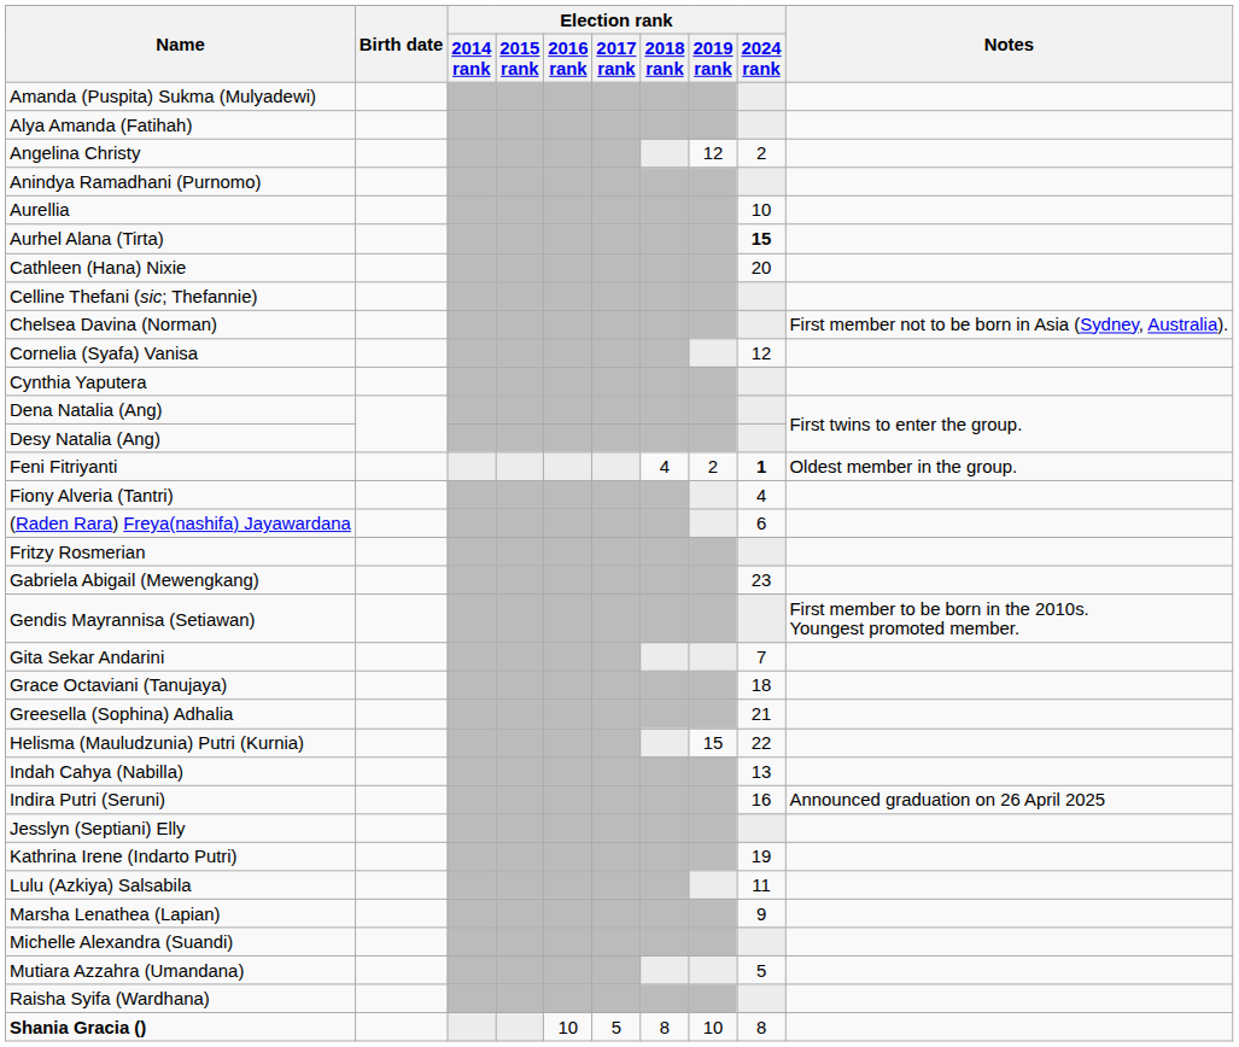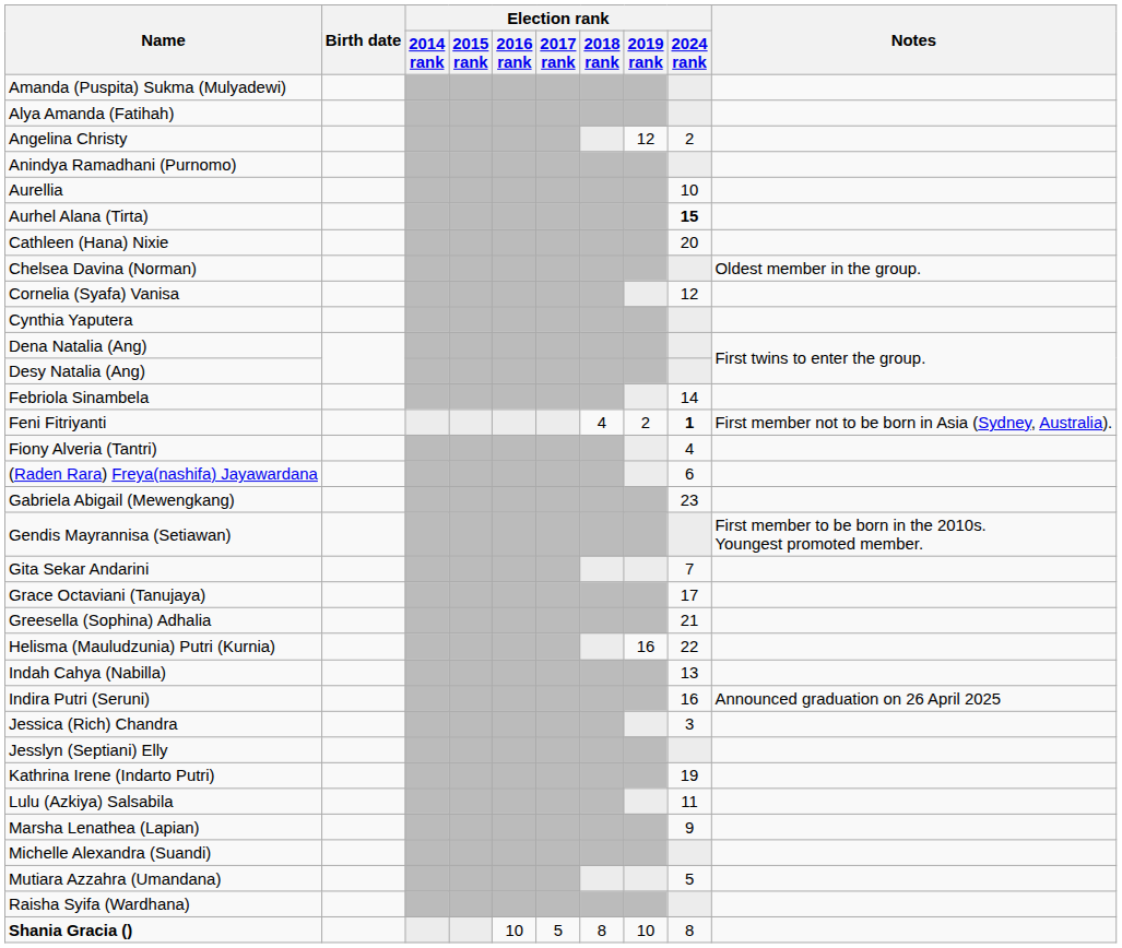- row: Celline Thefani (sic; Thefannie)
Chelsea Davina (Norman) | Notes: First member not to be born in Asia (Sydney, Australia). -> Oldest member in the group.
+ row: Febriola Sinambela | 14
Feni Fitriyanti | Notes: Oldest member in the group. -> First member not to be born in Asia (Sydney, Australia).
- row: Fritzy Rosmerian
Grace Octaviani (Tanujaya) | Election rank / 2024 rank: 18 -> 17
Helisma (Mauludzunia) Putri (Kurnia) | Election rank / 2019 rank: 15 -> 16
+ row: Jessica (Rich) Chandra | 3
